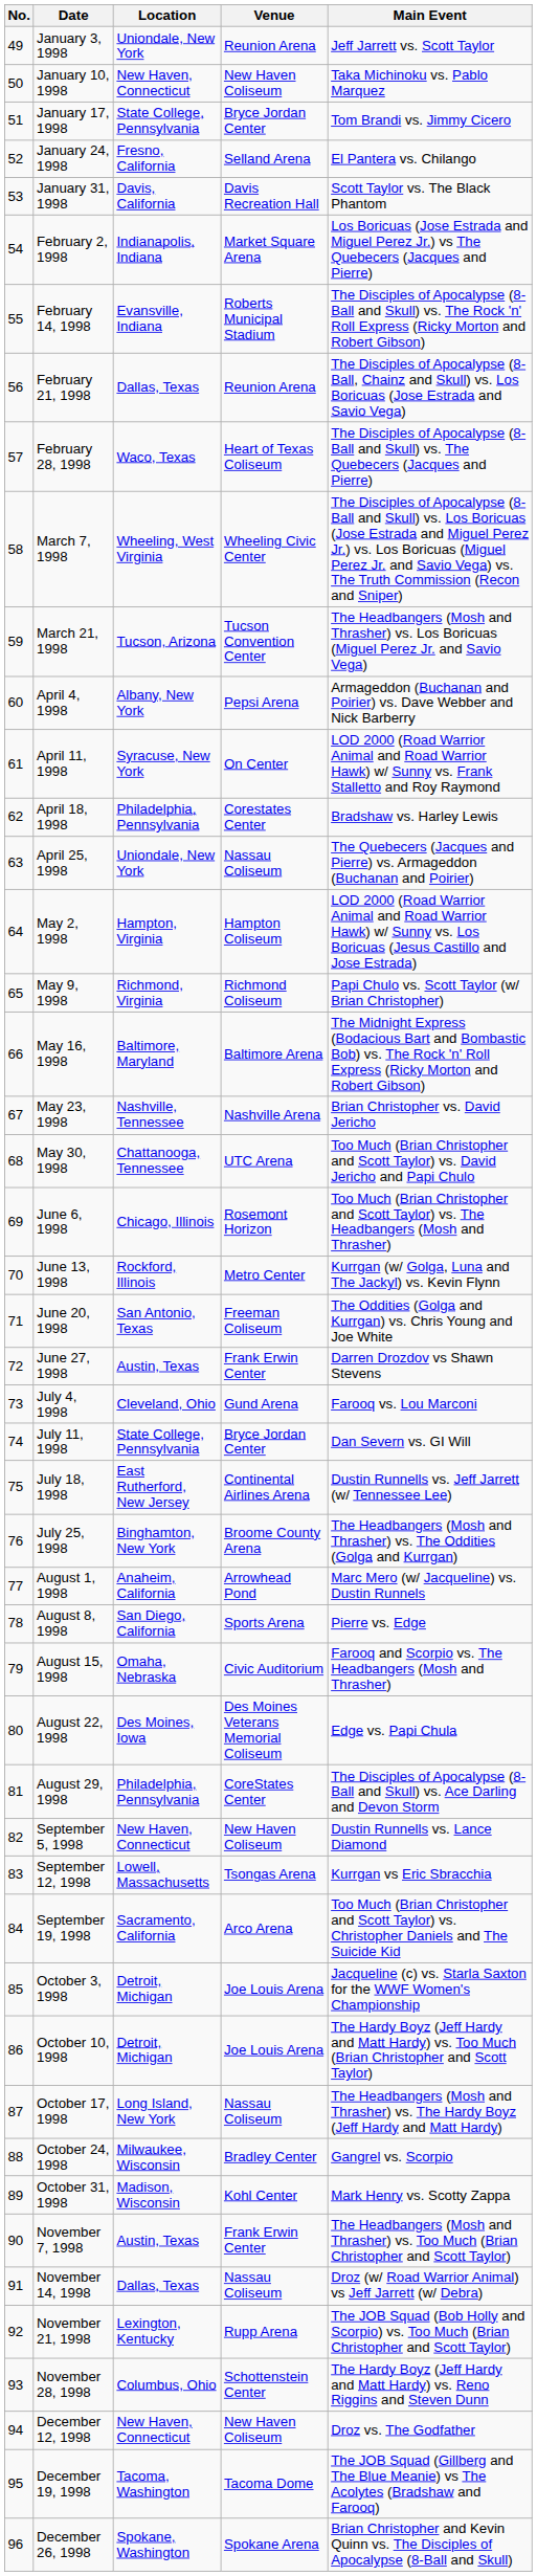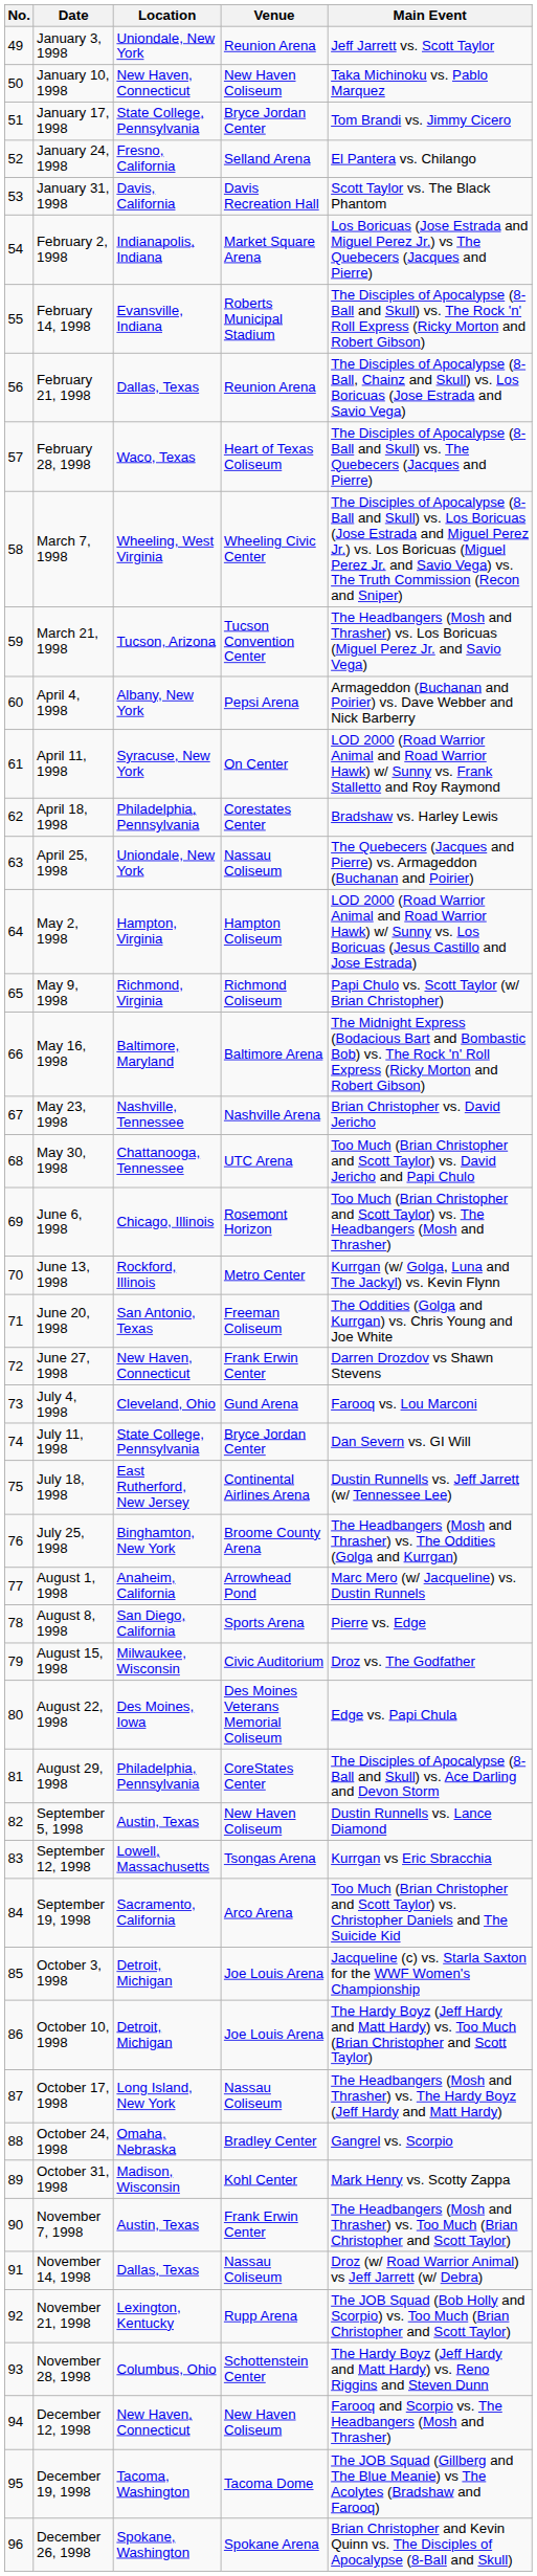June 27, 1998 | Location: Austin, Texas -> New Haven, Connecticut
August 15, 1998 | Location: Omaha, Nebraska -> Milwaukee, Wisconsin
August 15, 1998 | Main Event: Farooq and Scorpio vs. The Headbangers (Mosh and Thrasher) -> Droz vs. The Godfather
September 5, 1998 | Location: New Haven, Connecticut -> Austin, Texas
October 24, 1998 | Location: Milwaukee, Wisconsin -> Omaha, Nebraska
December 12, 1998 | Main Event: Droz vs. The Godfather -> Farooq and Scorpio vs. The Headbangers (Mosh and Thrasher)
